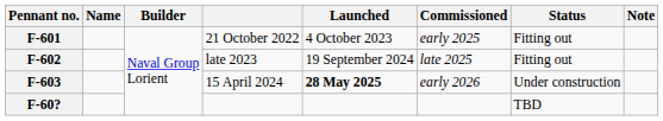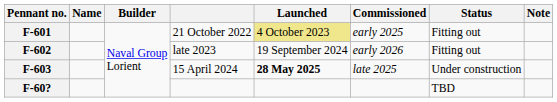F-601 | Launched: no background -> khaki background
F-602 | Commissioned: late 2025 -> early 2026
F-603 | Commissioned: early 2026 -> late 2025
